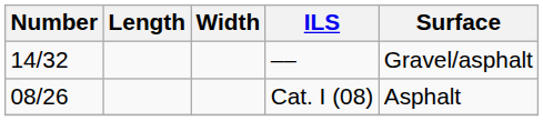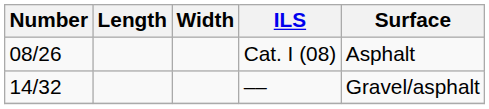rows swapped: Cat. I (08) <-> ––
